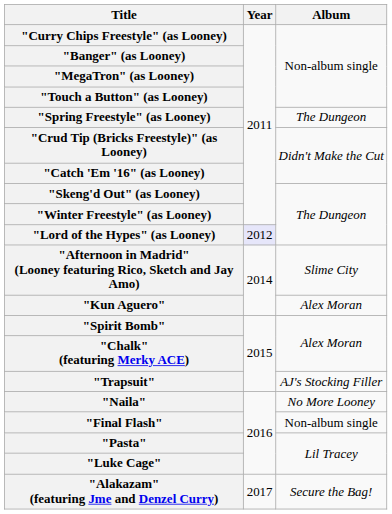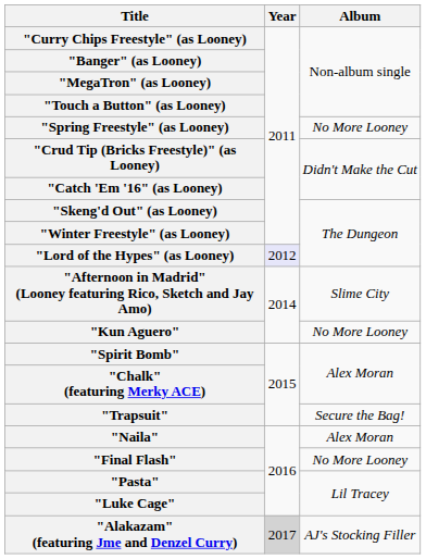"Spring Freestyle" (as Looney) | Album: The Dungeon -> No More Looney
"Kun Aguero" | Album: Alex Moran -> No More Looney
"Trapsuit" | Album: AJ's Stocking Filler -> Secure the Bag!
"Naila" | Album: No More Looney -> Alex Moran
"Final Flash" | Album: Non-album single -> No More Looney
"Alakazam" (featuring Jme and Denzel Curry) | Year: no background -> lightgrey background
"Alakazam" (featuring Jme and Denzel Curry) | Album: Secure the Bag! -> AJ's Stocking Filler
